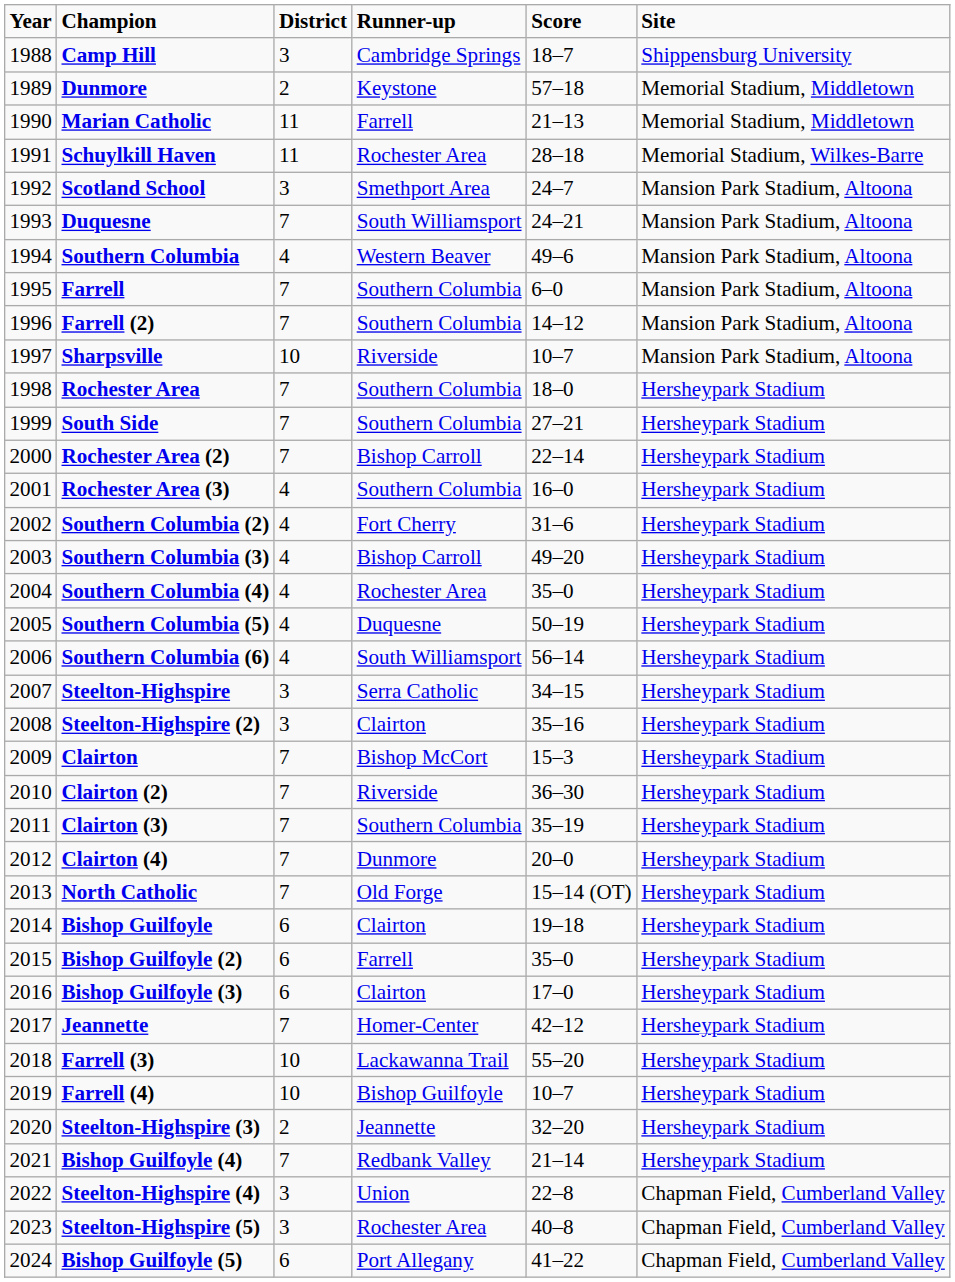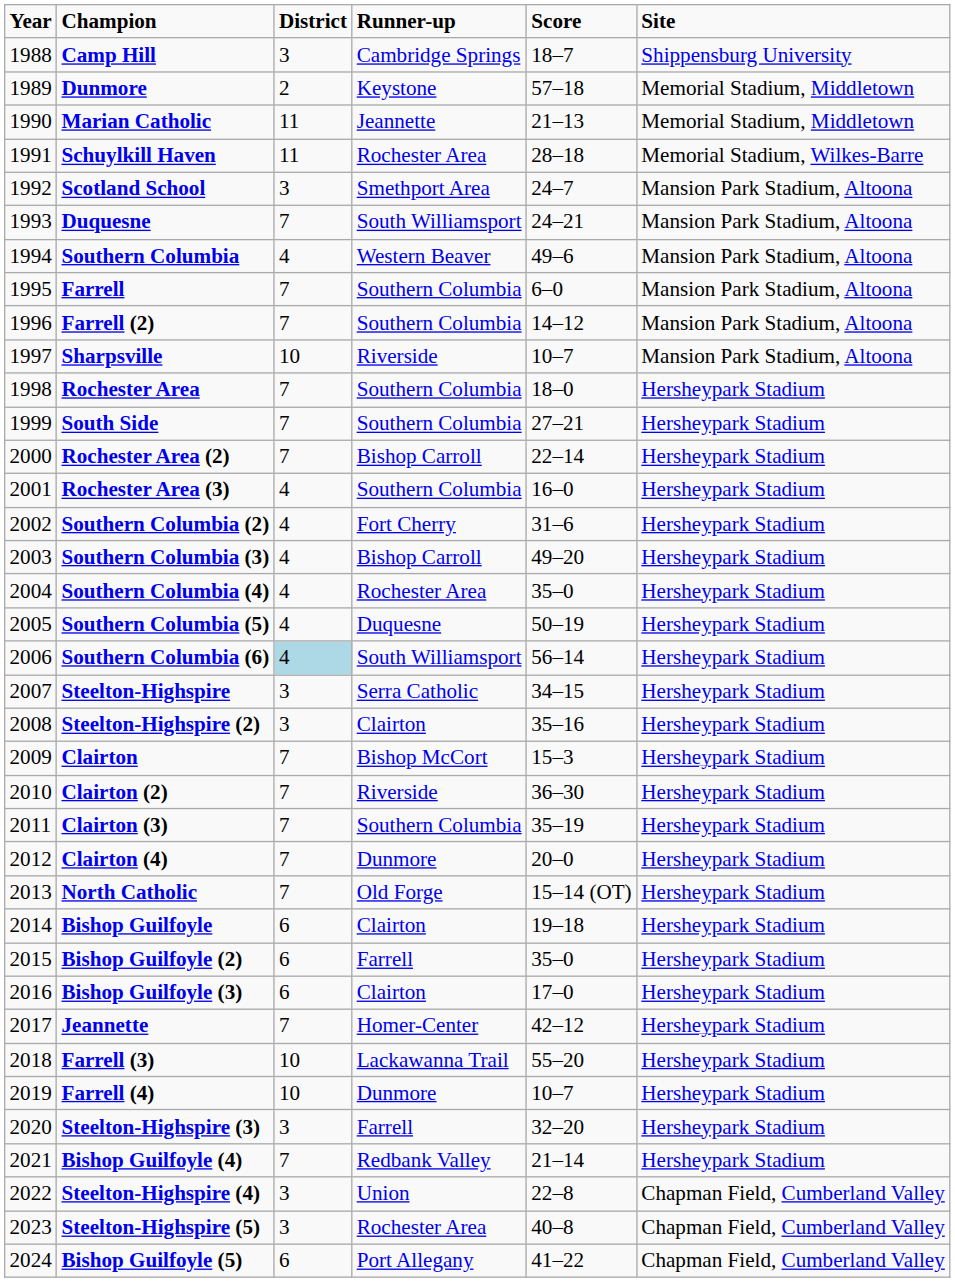Marian Catholic | Runner-up: Farrell -> Jeannette
Southern Columbia (6) | District: no background -> lightblue background
Farrell (4) | Runner-up: Bishop Guilfoyle -> Dunmore
Steelton-Highspire (3) | District: 2 -> 3
Steelton-Highspire (3) | Runner-up: Jeannette -> Farrell
